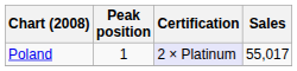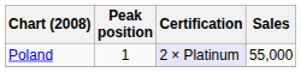Poland | Sales: 55,017 -> 55,000
